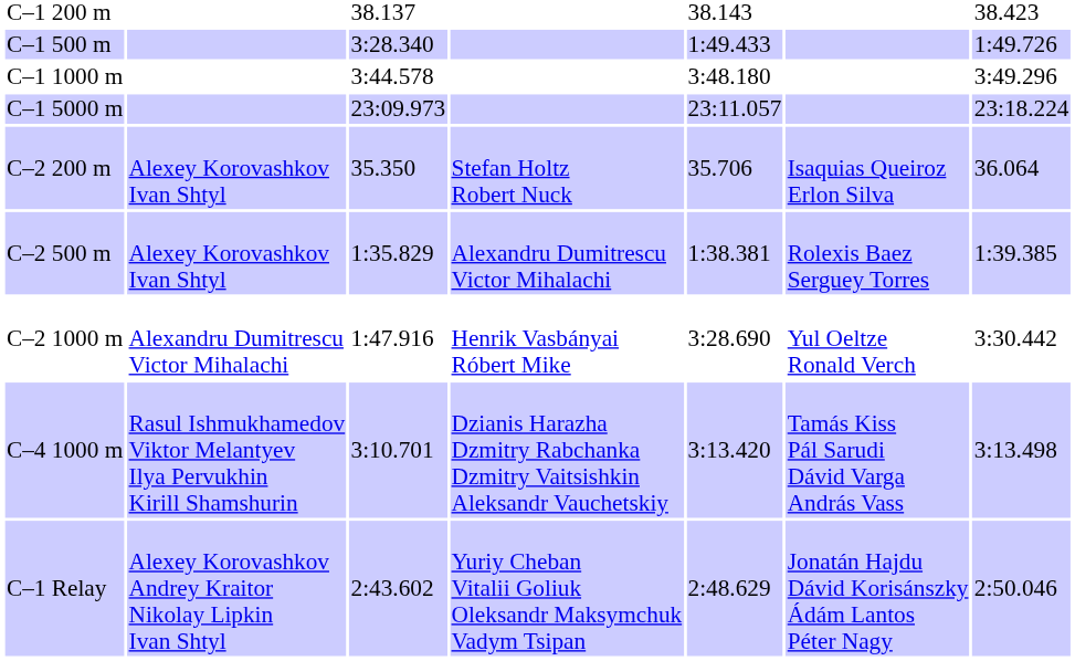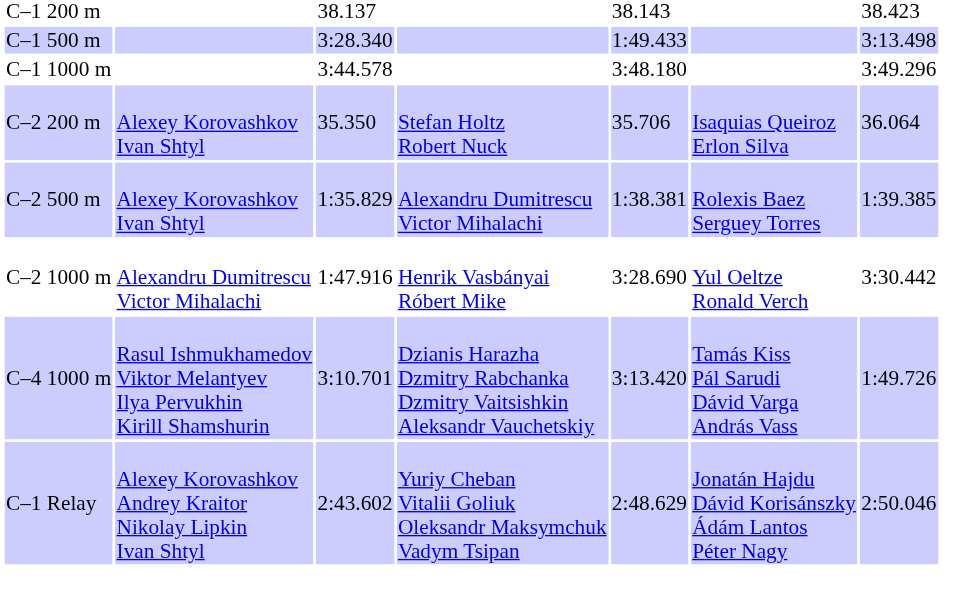C–1 500 m | column 7: 1:49.726 -> 3:13.498
- row: C–1 5000 m | 23:09.973 | 23:11.057 | 23:18.224
C–4 1000 m | column 7: 3:13.498 -> 1:49.726
